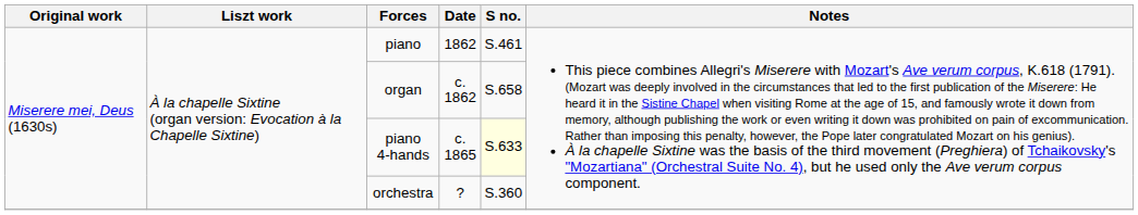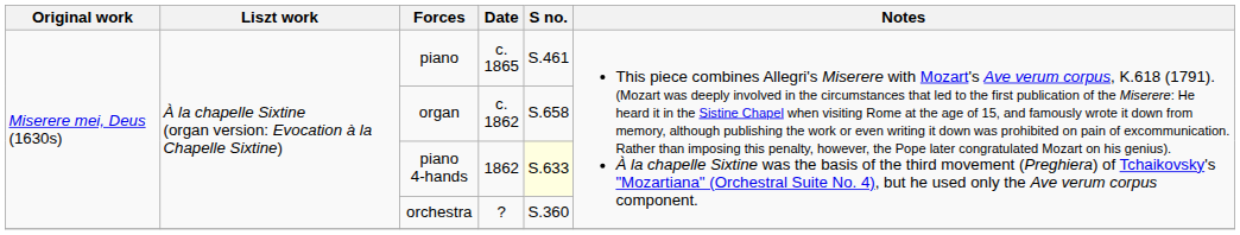piano | Date: 1862 -> c. 1865
piano 4‑hands | Date: c. 1865 -> 1862
